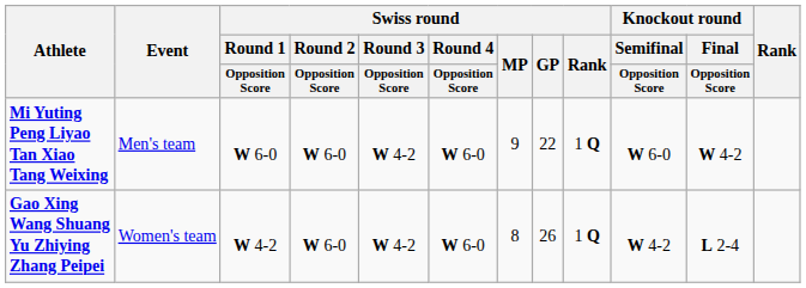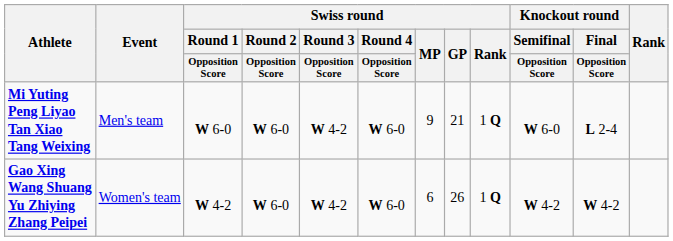Mi Yuting Peng Liyao Tan Xiao Tang Weixing | Swiss round / GP: 22 -> 21
Mi Yuting Peng Liyao Tan Xiao Tang Weixing | Knockout round / Final / Opposition Score: W 4-2 -> L 2-4
Gao Xing Wang Shuang Yu Zhiying Zhang Peipei | Swiss round / MP: 8 -> 6
Gao Xing Wang Shuang Yu Zhiying Zhang Peipei | Knockout round / Final / Opposition Score: L 2-4 -> W 4-2
